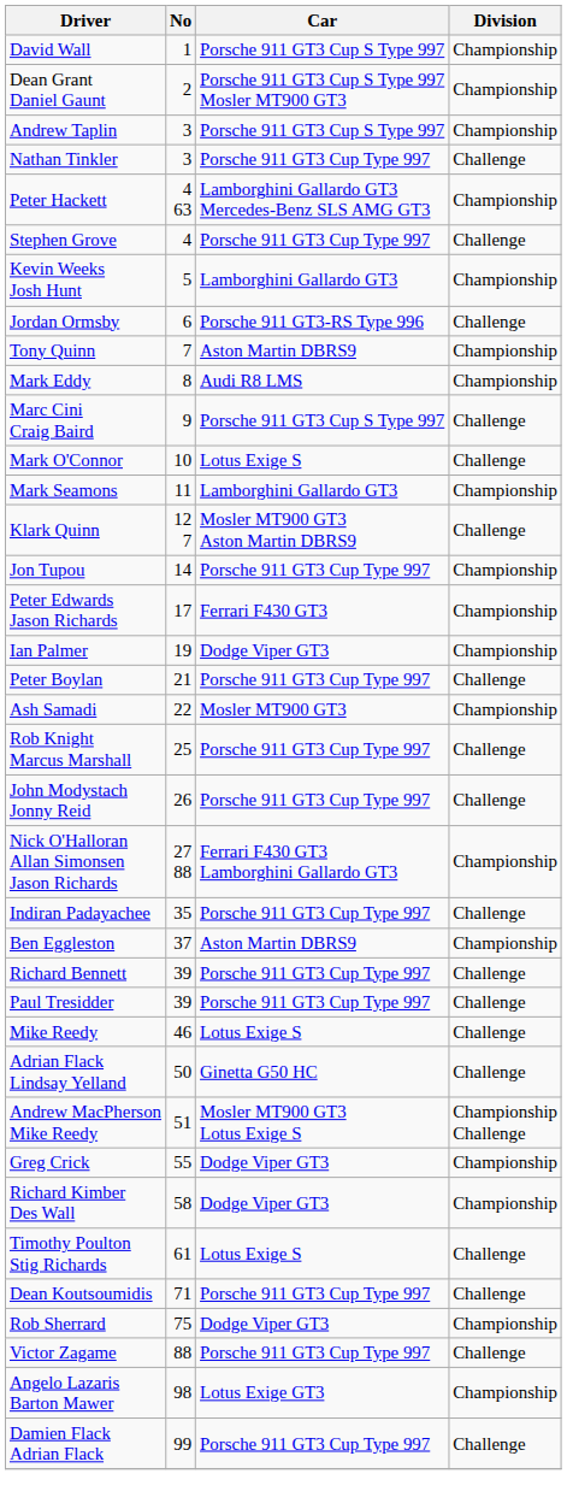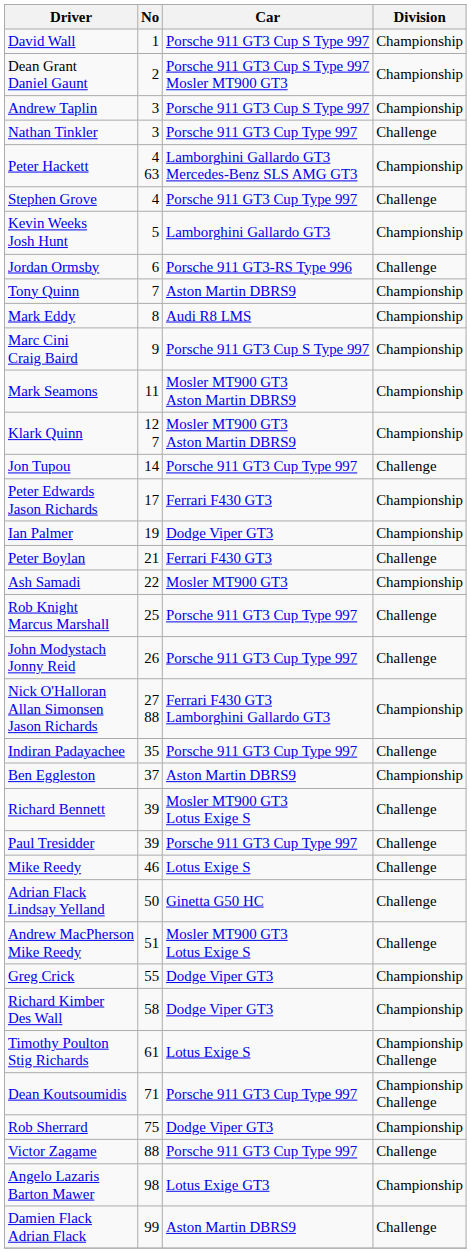Marc Cini Craig Baird | Division: Challenge -> Championship
- row: Mark O'Connor | 10 | Lotus Exige S | Challenge
Mark Seamons | Car: Lamborghini Gallardo GT3 -> Mosler MT900 GT3 Aston Martin DBRS9
Klark Quinn | Division: Challenge -> Championship
Jon Tupou | Division: Championship -> Challenge
Peter Boylan | Car: Porsche 911 GT3 Cup Type 997 -> Ferrari F430 GT3
Richard Bennett | Car: Porsche 911 GT3 Cup Type 997 -> Mosler MT900 GT3 Lotus Exige S
Andrew MacPherson Mike Reedy | Division: Championship Challenge -> Challenge
Timothy Poulton Stig Richards | Division: Challenge -> Championship Challenge
Dean Koutsoumidis | Division: Challenge -> Championship Challenge
Damien Flack Adrian Flack | Car: Porsche 911 GT3 Cup Type 997 -> Aston Martin DBRS9
